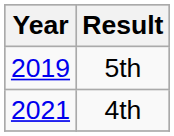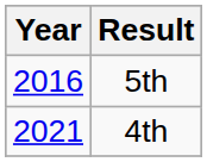5th | Year: 2019 -> 2016
